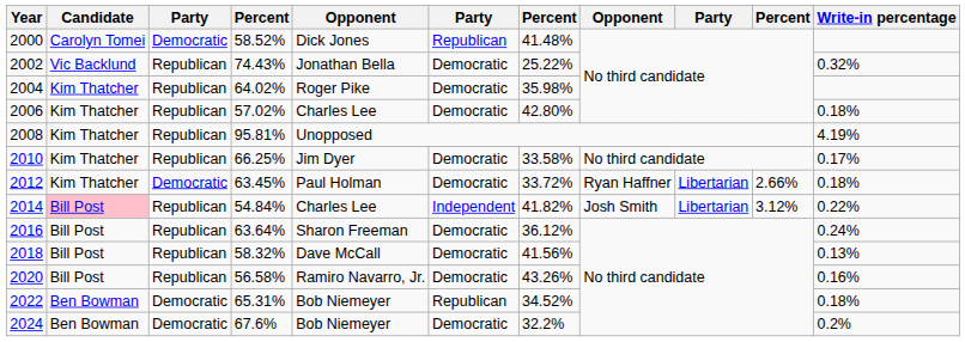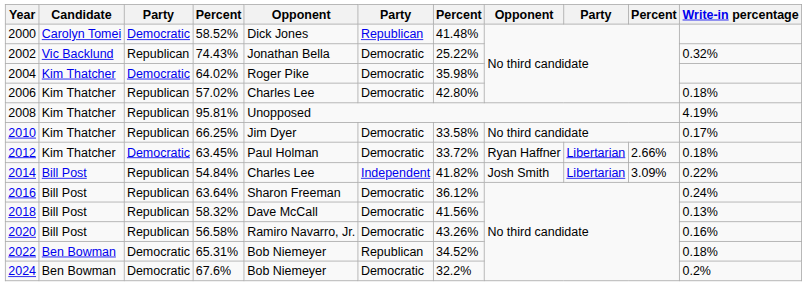2004 | column 3: Republican -> Democratic
2014 | Candidate: pink background -> no background
2014 | column 10: 3.12% -> 3.09%
